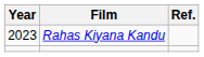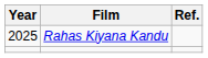Rahas Kiyana Kandu | Year: 2023 -> 2025
